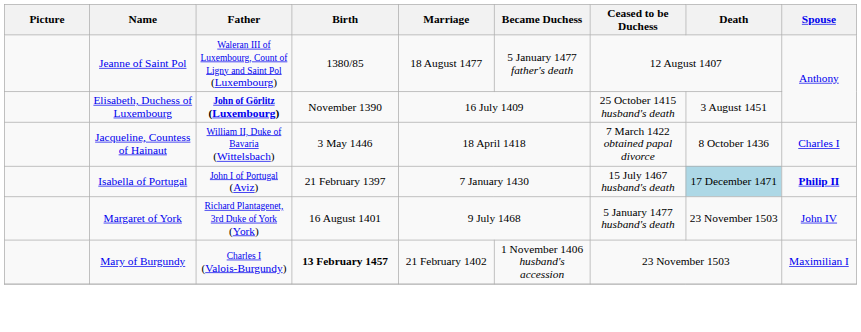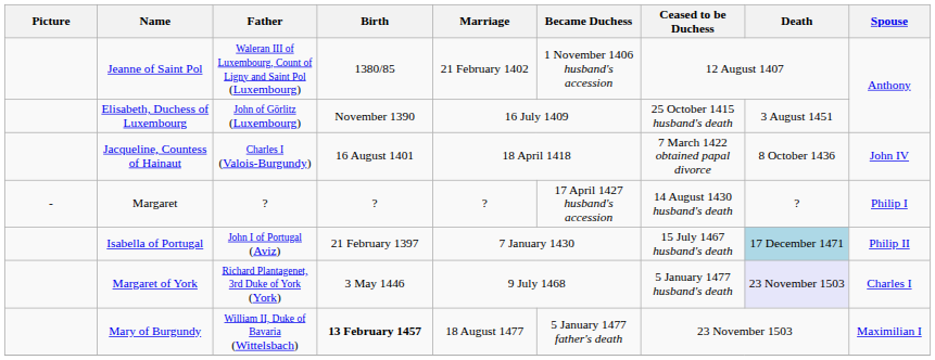Jeanne of Saint Pol | Marriage: 18 August 1477 -> 21 February 1402
Jeanne of Saint Pol | Became Duchess: 5 January 1477 father's death -> 1 November 1406 husband's accession
Elisabeth, Duchess of Luxembourg | Father: bold -> normal
Jacqueline, Countess of Hainaut | Father: William II, Duke of Bavaria (Wittelsbach) -> Charles I (Valois-Burgundy)
Jacqueline, Countess of Hainaut | Birth: 3 May 1446 -> 16 August 1401
Jacqueline, Countess of Hainaut | Spouse: Charles I -> John IV
+ row: - | Margaret | ? | ? | ? | 17 April 1427 husband's accession | 14 August 1430 husband's death | ? | Philip I
Isabella of Portugal | Spouse: bold -> normal
Margaret of York | Birth: 16 August 1401 -> 3 May 1446
Margaret of York | Death: no background -> lavender background
Margaret of York | Spouse: John IV -> Charles I
Mary of Burgundy | Father: Charles I (Valois-Burgundy) -> William II, Duke of Bavaria (Wittelsbach)
Mary of Burgundy | Marriage: 21 February 1402 -> 18 August 1477
Mary of Burgundy | Became Duchess: 1 November 1406 husband's accession -> 5 January 1477 father's death
